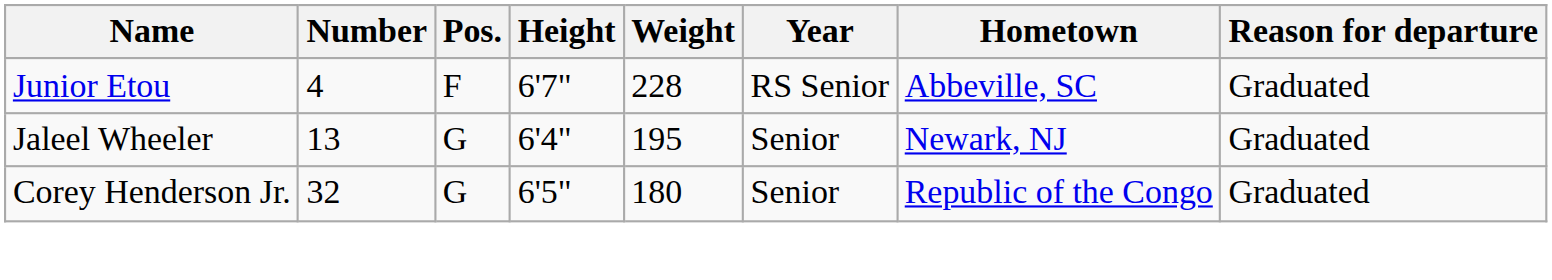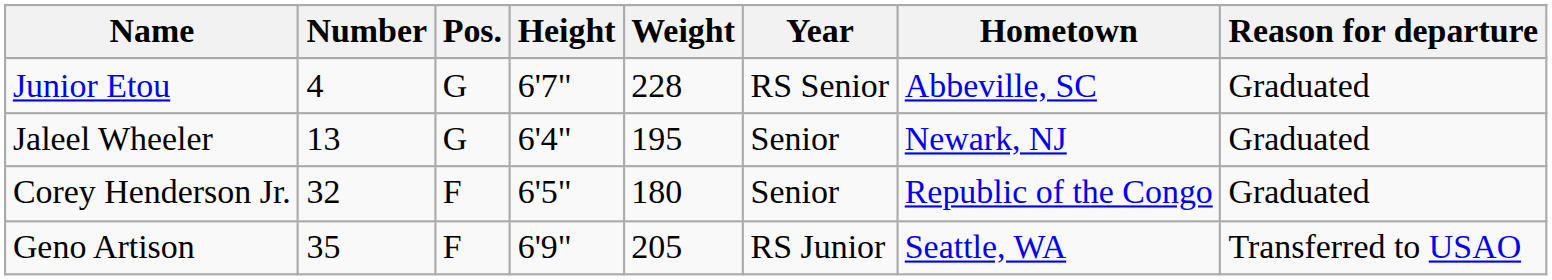Junior Etou | Pos.: F -> G
Corey Henderson Jr. | Pos.: G -> F
+ row: Geno Artison | 35 | F | 6'9" | 205 | RS Junior | Seattle, WA | Transferred to USAO
